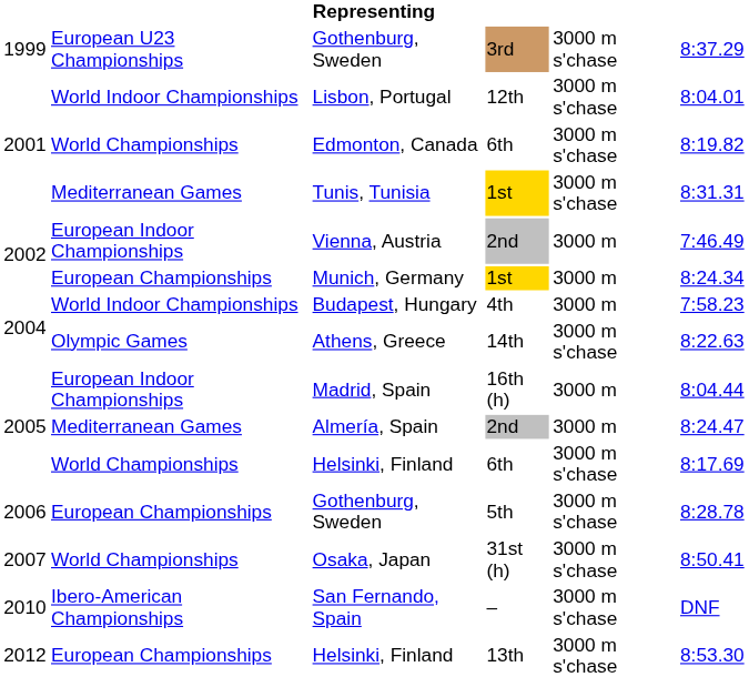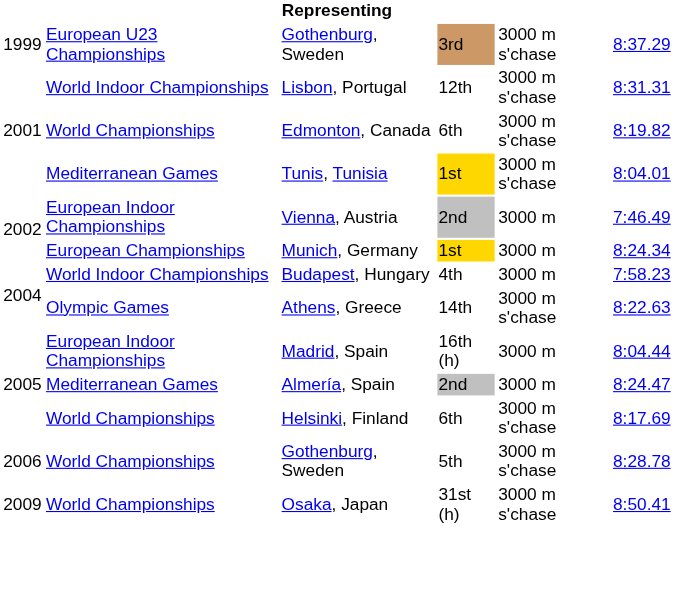Lisbon, Portugal | column 6: 8:04.01 -> 8:31.31
Tunis, Tunisia | column 6: 8:31.31 -> 8:04.01
Gothenburg, Sweden / 5th | column 2: European Championships -> World Championships
Osaka, Japan | column 1: 2007 -> 2009
- row: 2010 | Ibero-American Championships | San Fernando, Spain | – | 3000 m s'chase | DNF
- row: 2012 | European Championships | Helsinki, Finland | 13th | 3000 m s'chase | 8:53.30
